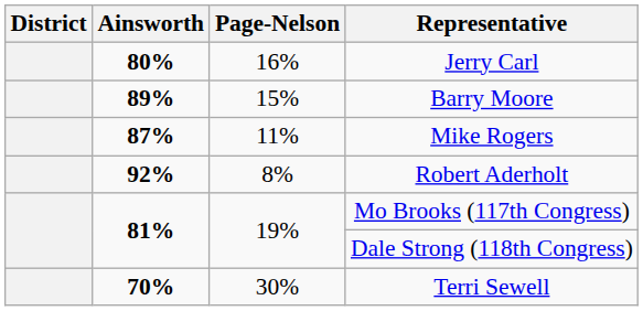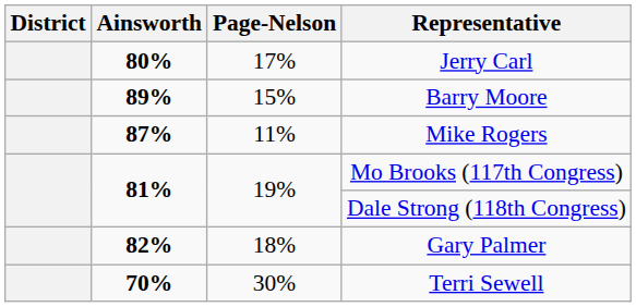Jerry Carl | Page-Nelson: 16% -> 17%
- row: 92% | 8% | Robert Aderholt
+ row: 82% | 18% | Gary Palmer
